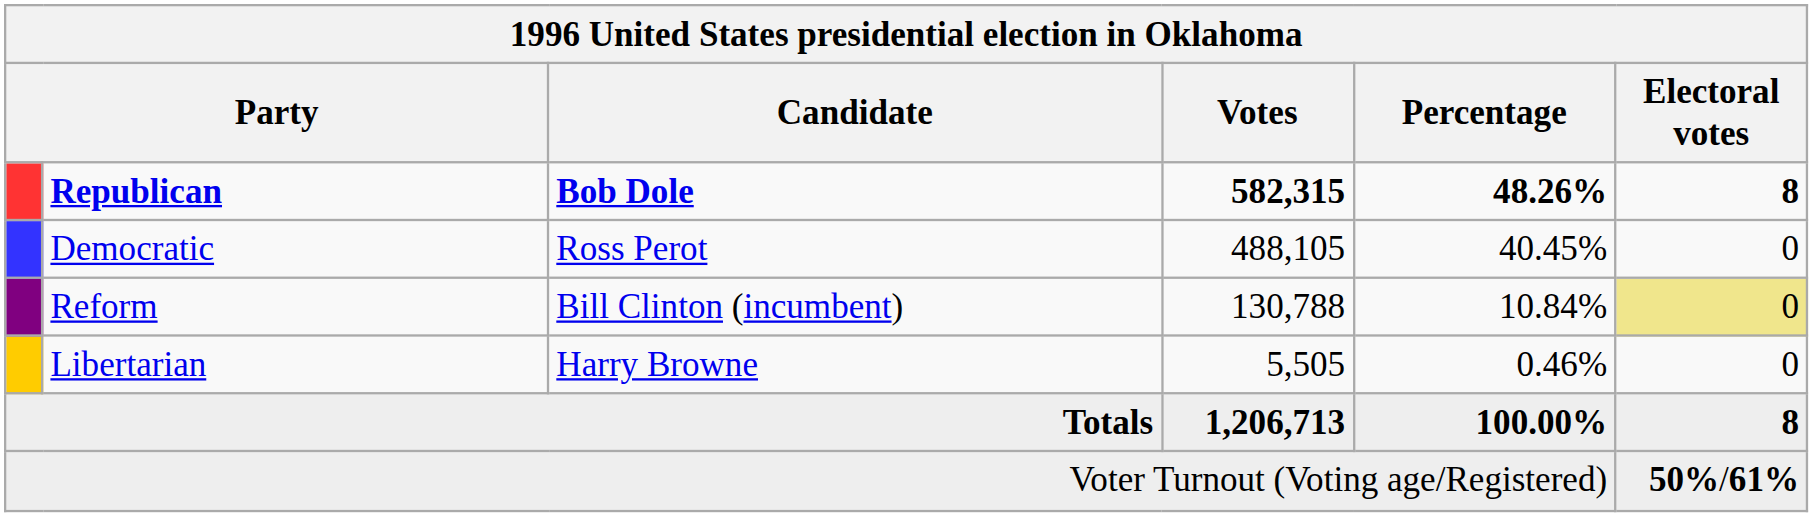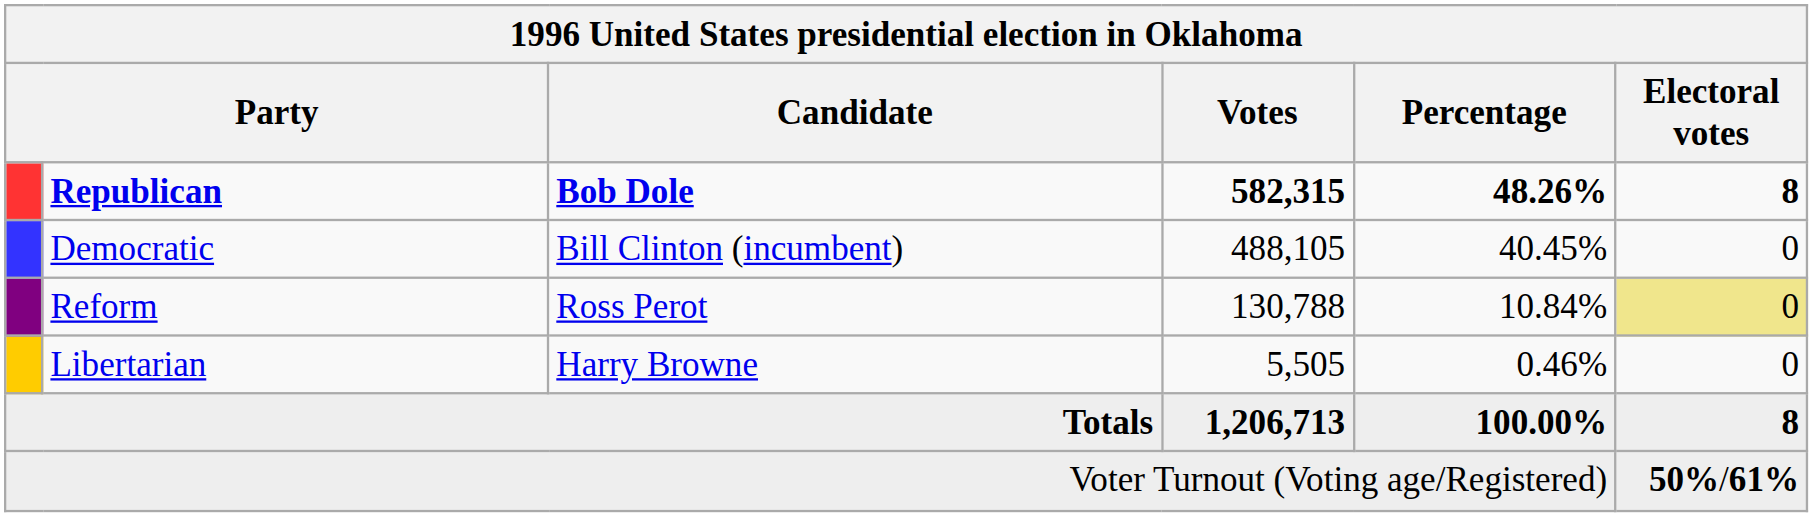Democratic | Candidate: Ross Perot -> Bill Clinton (incumbent)
Reform | Candidate: Bill Clinton (incumbent) -> Ross Perot
